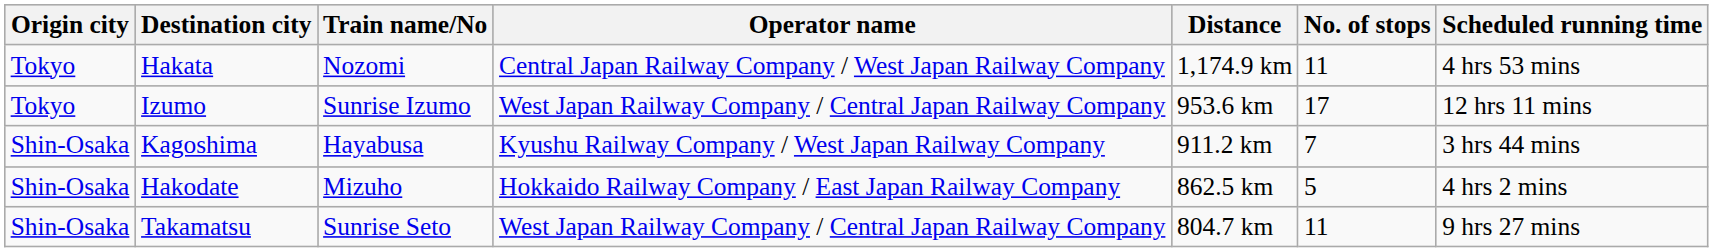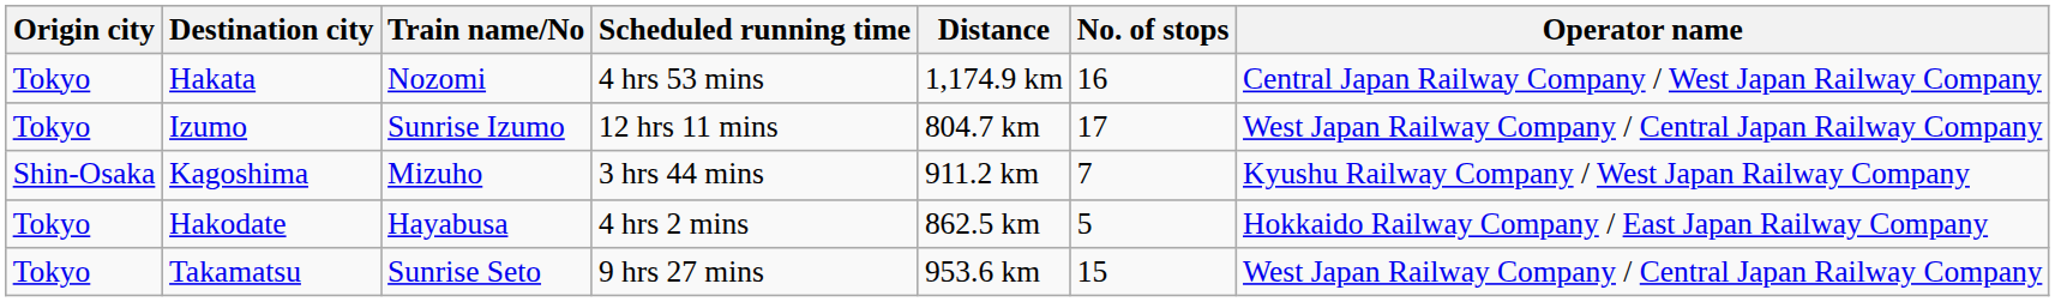columns swapped: Operator name <-> Scheduled running time
Hakata | No. of stops: 11 -> 16
Izumo | Distance: 953.6 km -> 804.7 km
Kagoshima | Train name/No: Hayabusa -> Mizuho
Hakodate | Origin city: Shin-Osaka -> Tokyo
Hakodate | Train name/No: Mizuho -> Hayabusa
Takamatsu | Origin city: Shin-Osaka -> Tokyo
Takamatsu | Distance: 804.7 km -> 953.6 km
Takamatsu | No. of stops: 11 -> 15
